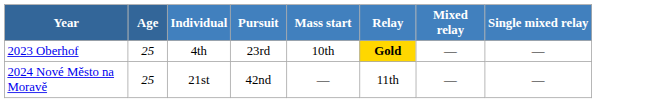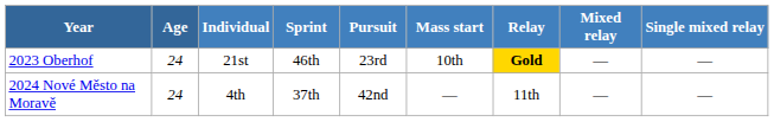+ column: Sprint | 46th | 37th
2023 Oberhof | Age: 25 -> 24
2023 Oberhof | Individual: 4th -> 21st
2024 Nové Město na Moravě | Age: 25 -> 24
2024 Nové Město na Moravě | Individual: 21st -> 4th
